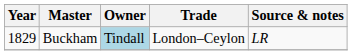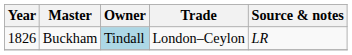Buckham | Year: 1829 -> 1826
